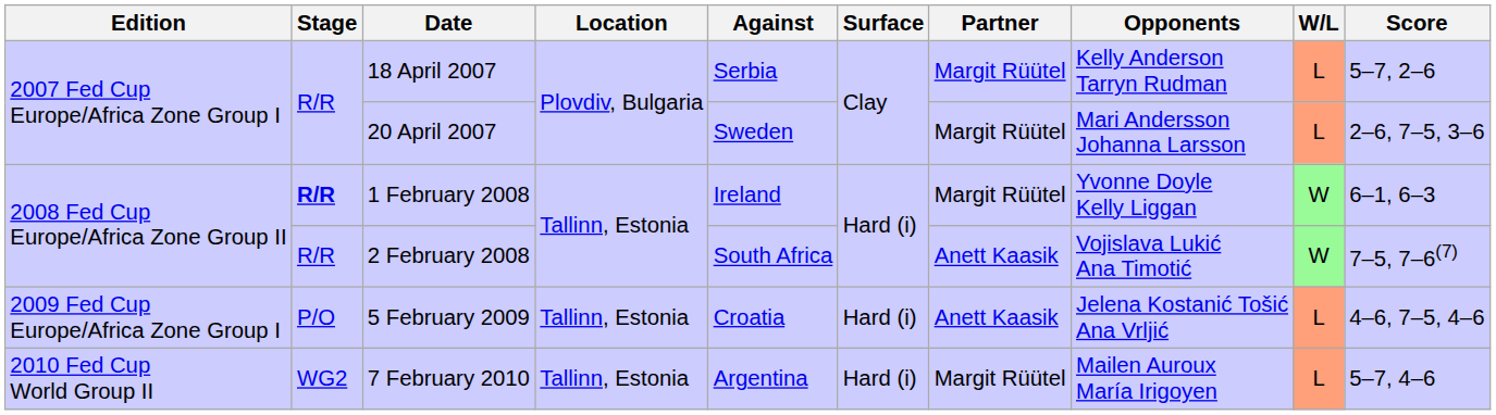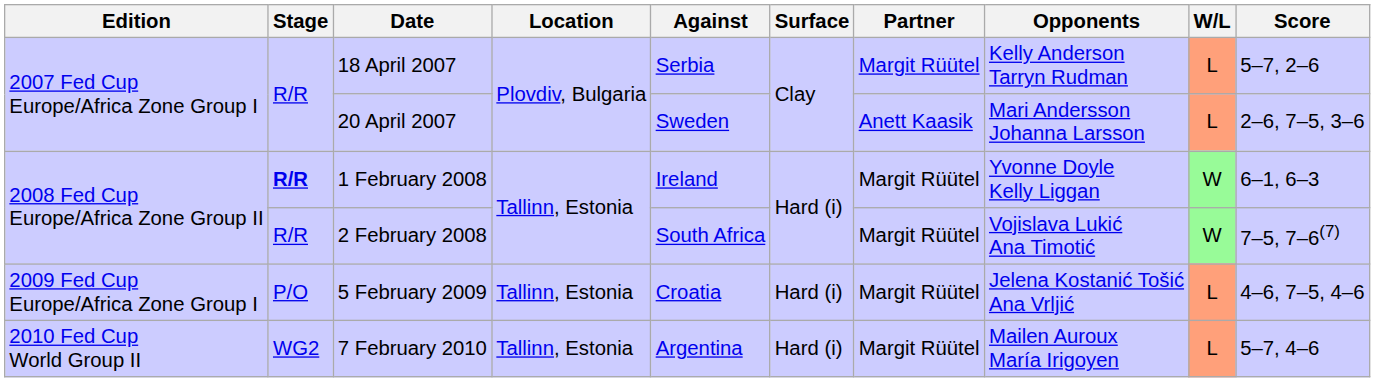20 April 2007 | Partner: Margit Rüütel -> Anett Kaasik
2 February 2008 | Partner: Anett Kaasik -> Margit Rüütel
5 February 2009 | Partner: Anett Kaasik -> Margit Rüütel
